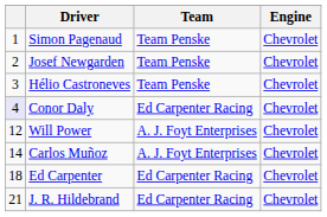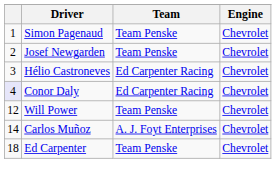Hélio Castroneves | Team: Team Penske -> Ed Carpenter Racing
Will Power | Team: A. J. Foyt Enterprises -> Team Penske
Ed Carpenter | Team: Ed Carpenter Racing -> Team Penske
- row: 21 | J. R. Hildebrand | Ed Carpenter Racing | Chevrolet
